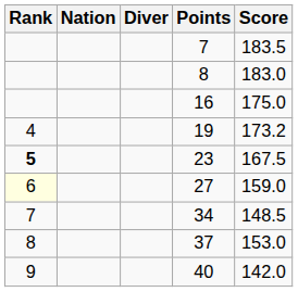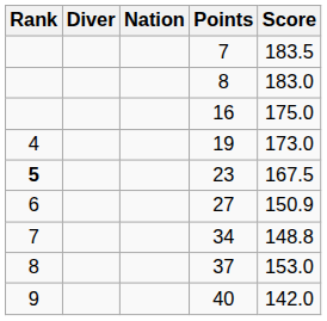columns swapped: Diver <-> Nation
19 | Score: 173.2 -> 173.0
27 | Rank: lightyellow background -> no background
27 | Score: 159.0 -> 150.9
34 | Score: 148.5 -> 148.8
